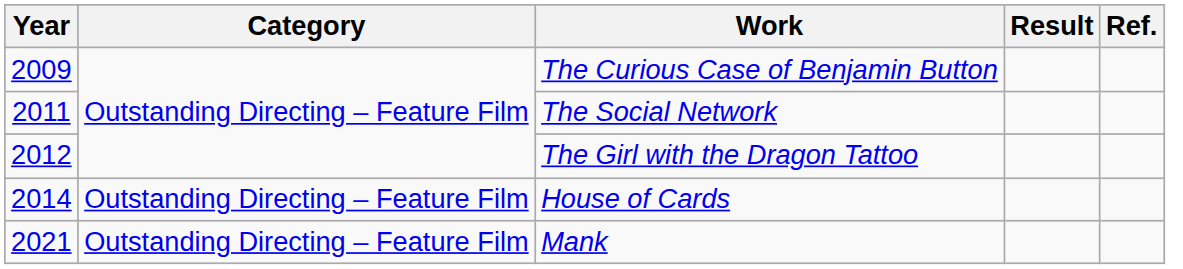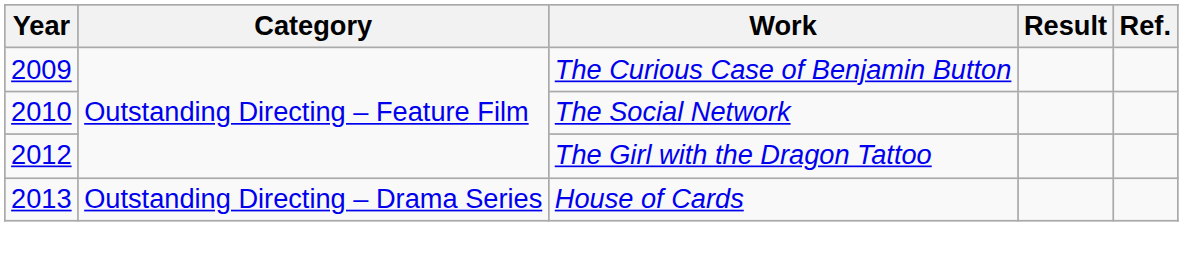The Social Network | Year: 2011 -> 2010
House of Cards | Year: 2014 -> 2013
House of Cards | Category: Outstanding Directing – Feature Film -> Outstanding Directing – Drama Series
- row: 2021 | Outstanding Directing – Feature Film | Mank
